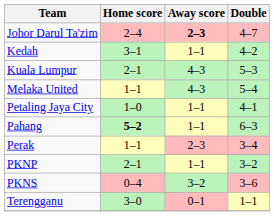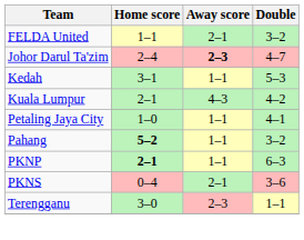+ row: FELDA United | 1–1 | 2–1 | 3–2
Kedah | Double: 4–2 -> 5–3
Kuala Lumpur | Double: 5–3 -> 4–2
- row: Melaka United | 1–1 | 4–3 | 5–4
Pahang | Double: 6–3 -> 3–2
- row: Perak | 1–1 | 2–3 | 3–4
PKNP | Home score: normal -> bold
PKNP | Double: 3–2 -> 6–3
PKNS | Away score: 3–2 -> 2–1
Terengganu | Away score: 0–1 -> 2–3
